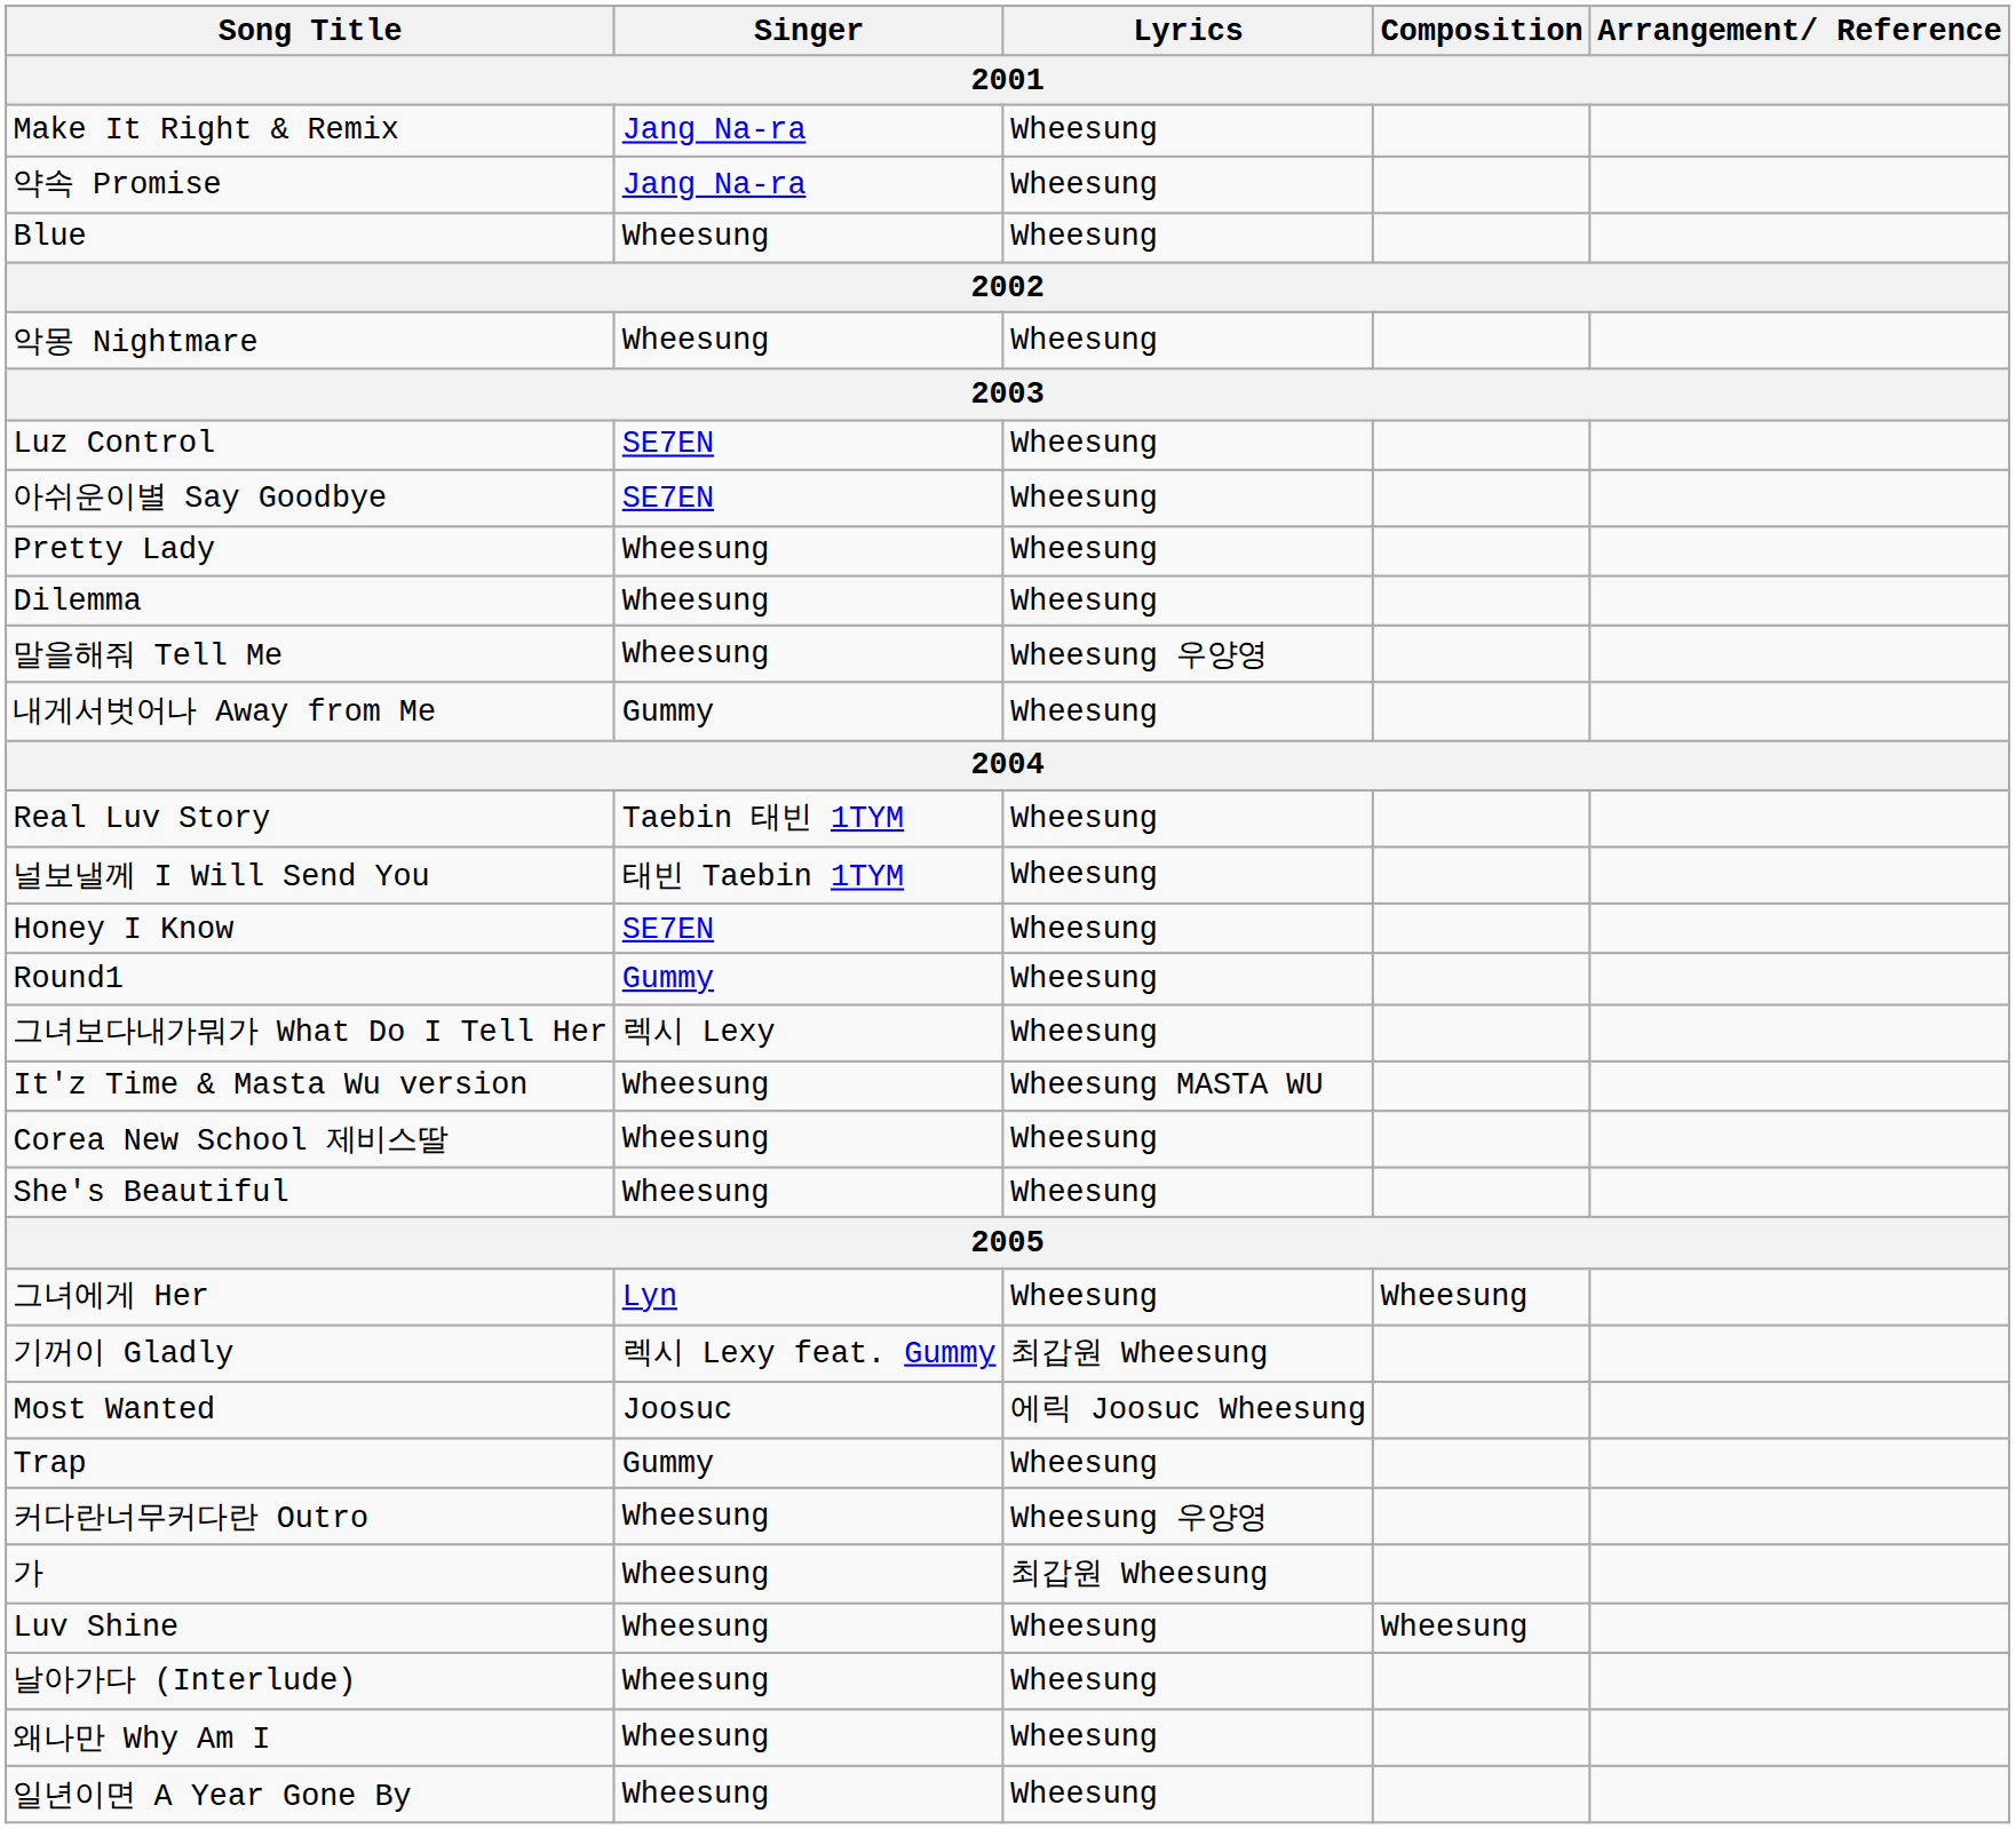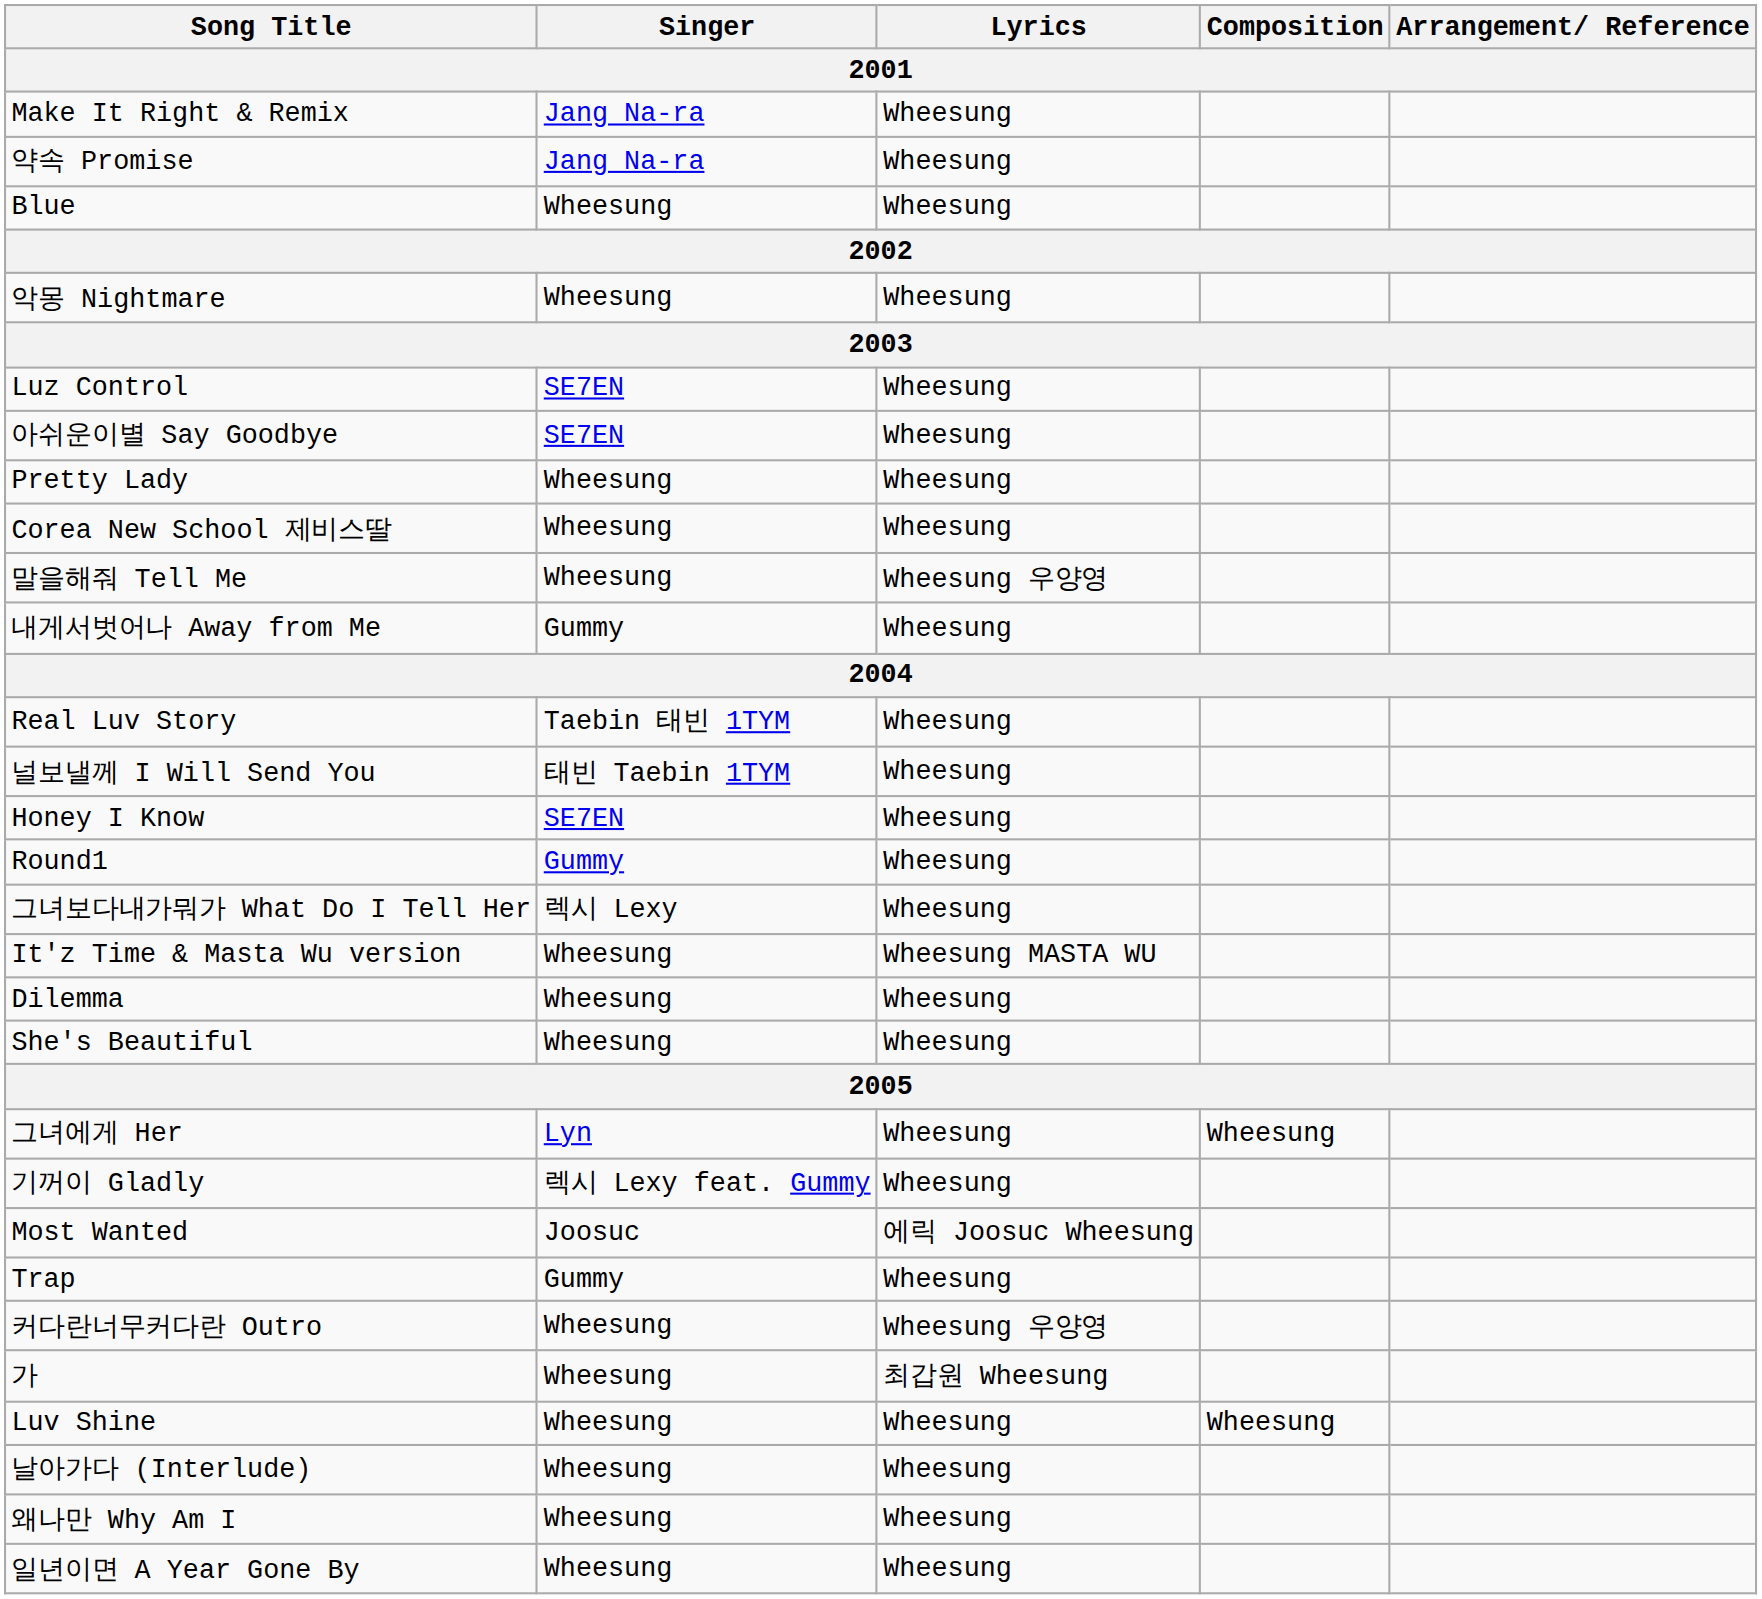rows swapped: Dilemma <-> Corea New School 제비스딸
기꺼이 Gladly | Lyrics: 최갑원 Wheesung -> Wheesung
